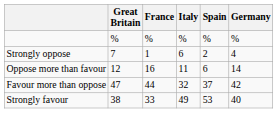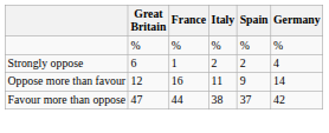Strongly oppose | Great Britain: 7 -> 6
Strongly oppose | Italy: 6 -> 2
Oppose more than favour | Spain: 6 -> 9
Favour more than oppose | Italy: 32 -> 38
- row: Strongly favour | 38 | 33 | 49 | 53 | 40
